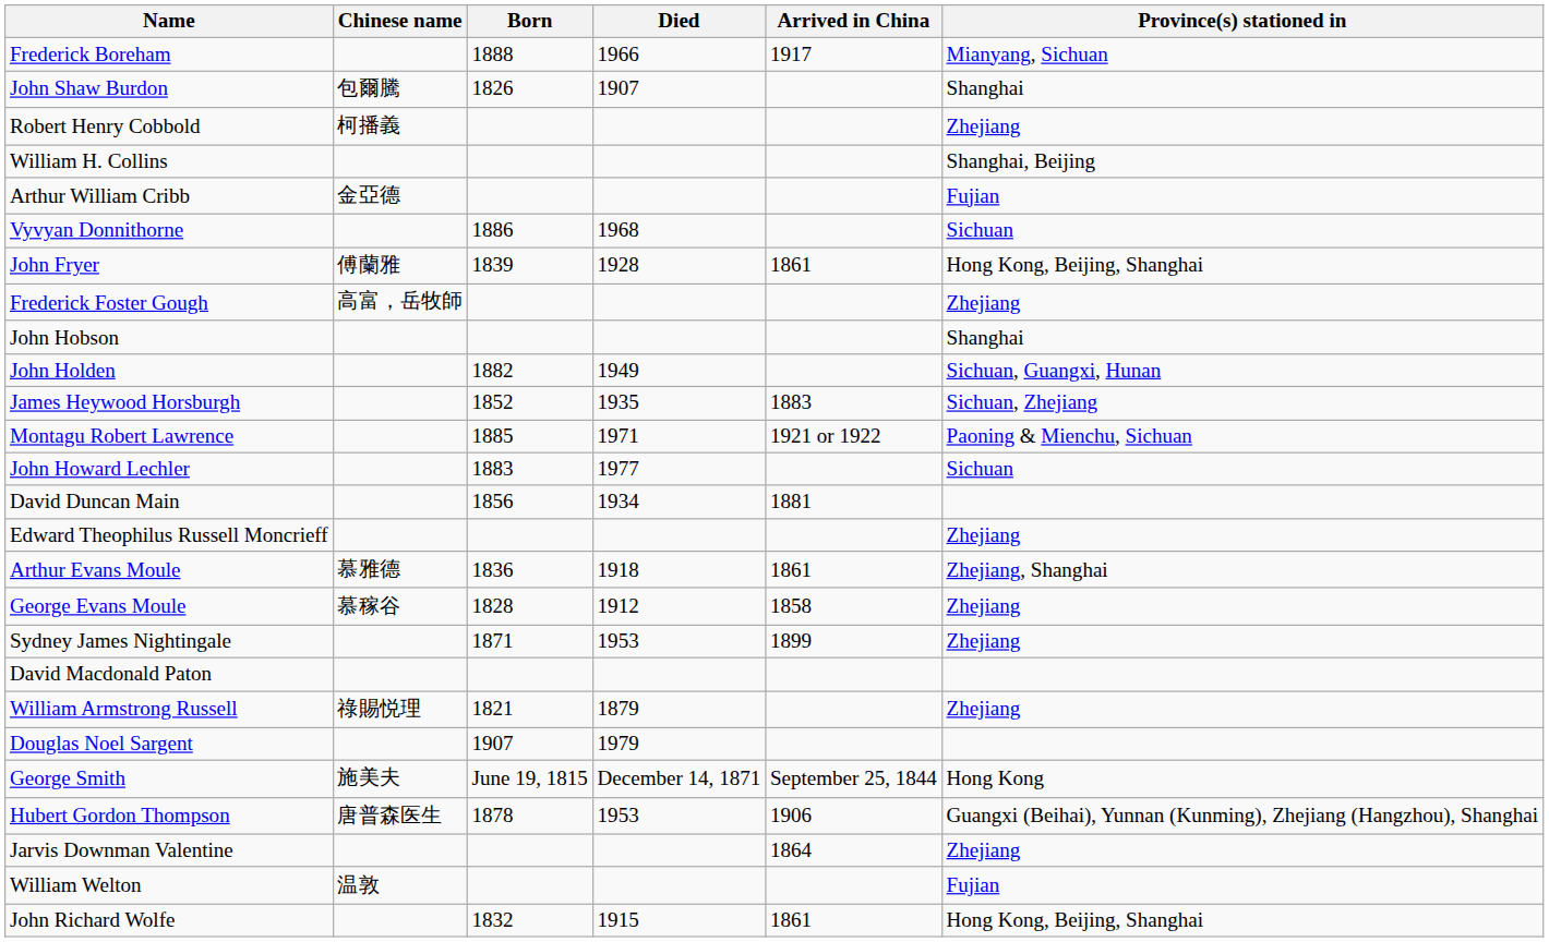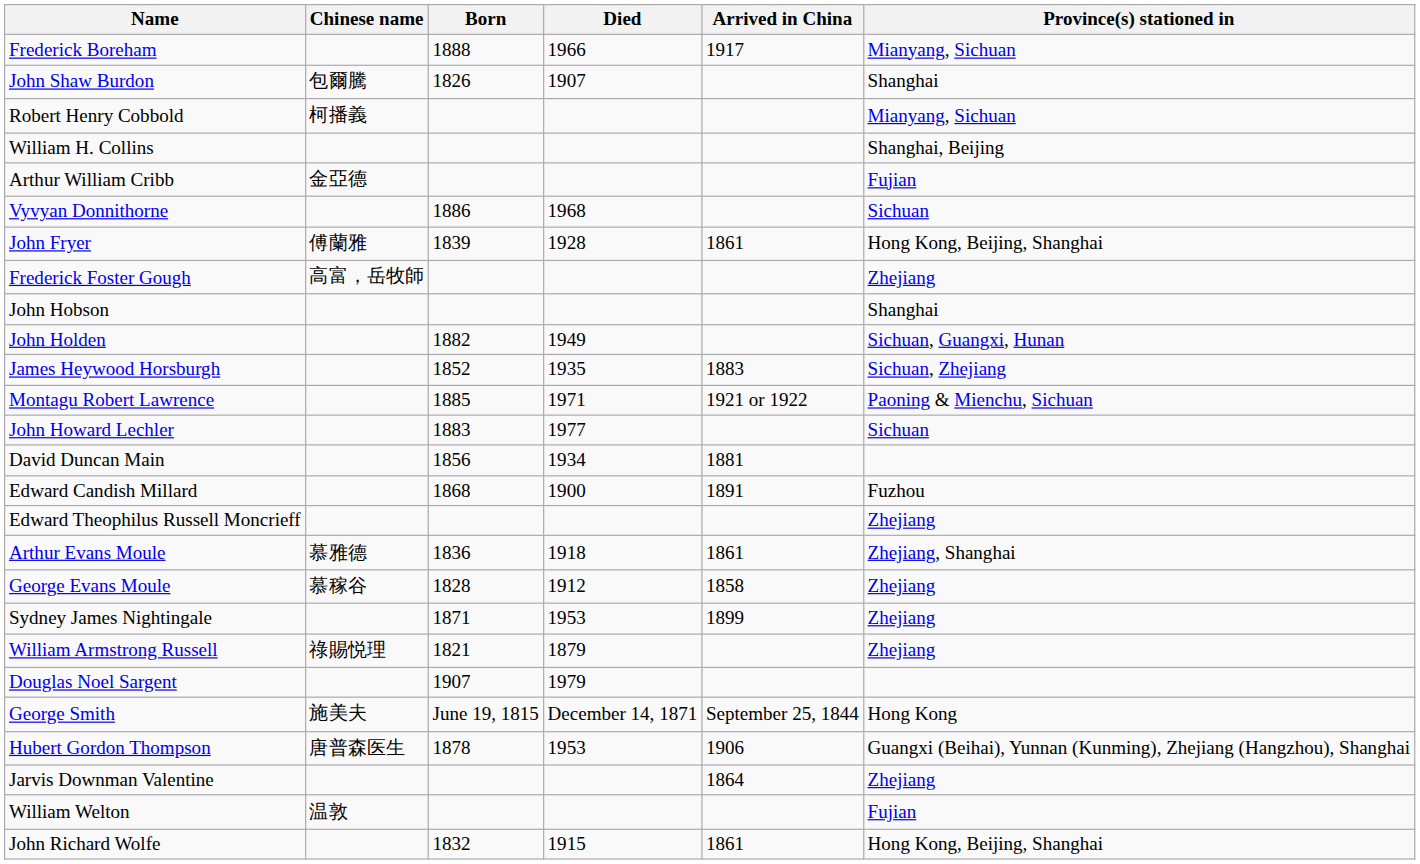Robert Henry Cobbold | Province(s) stationed in: Zhejiang -> Mianyang, Sichuan
+ row: Edward Candish Millard | 1868 | 1900 | 1891 | Fuzhou
- row: David Macdonald Paton
